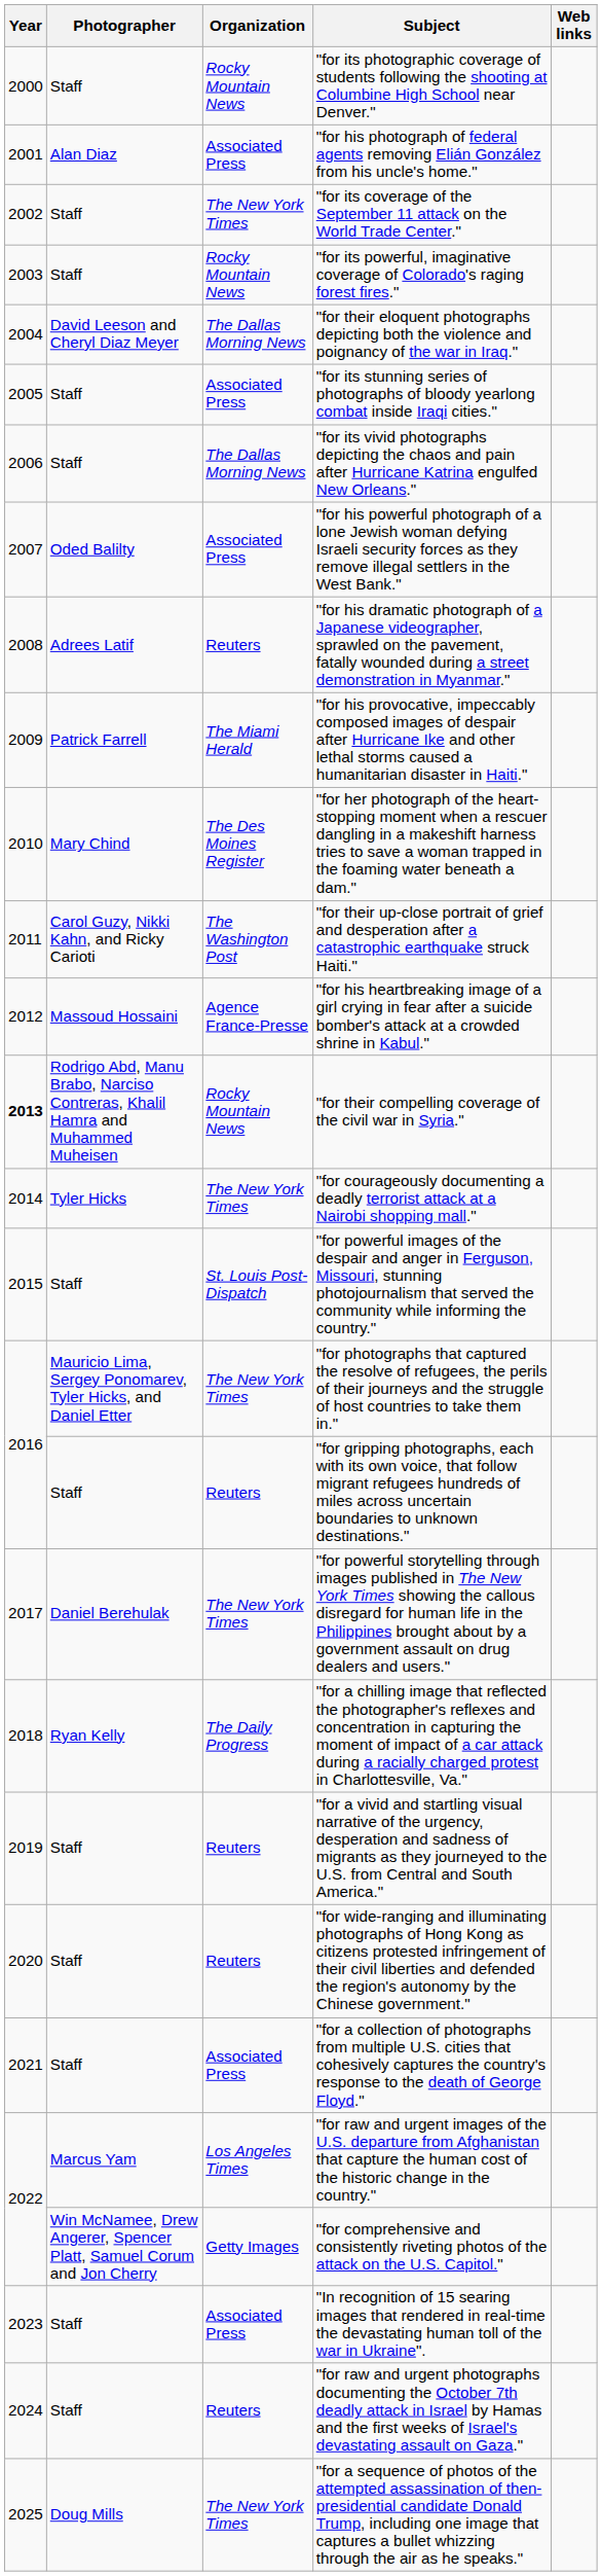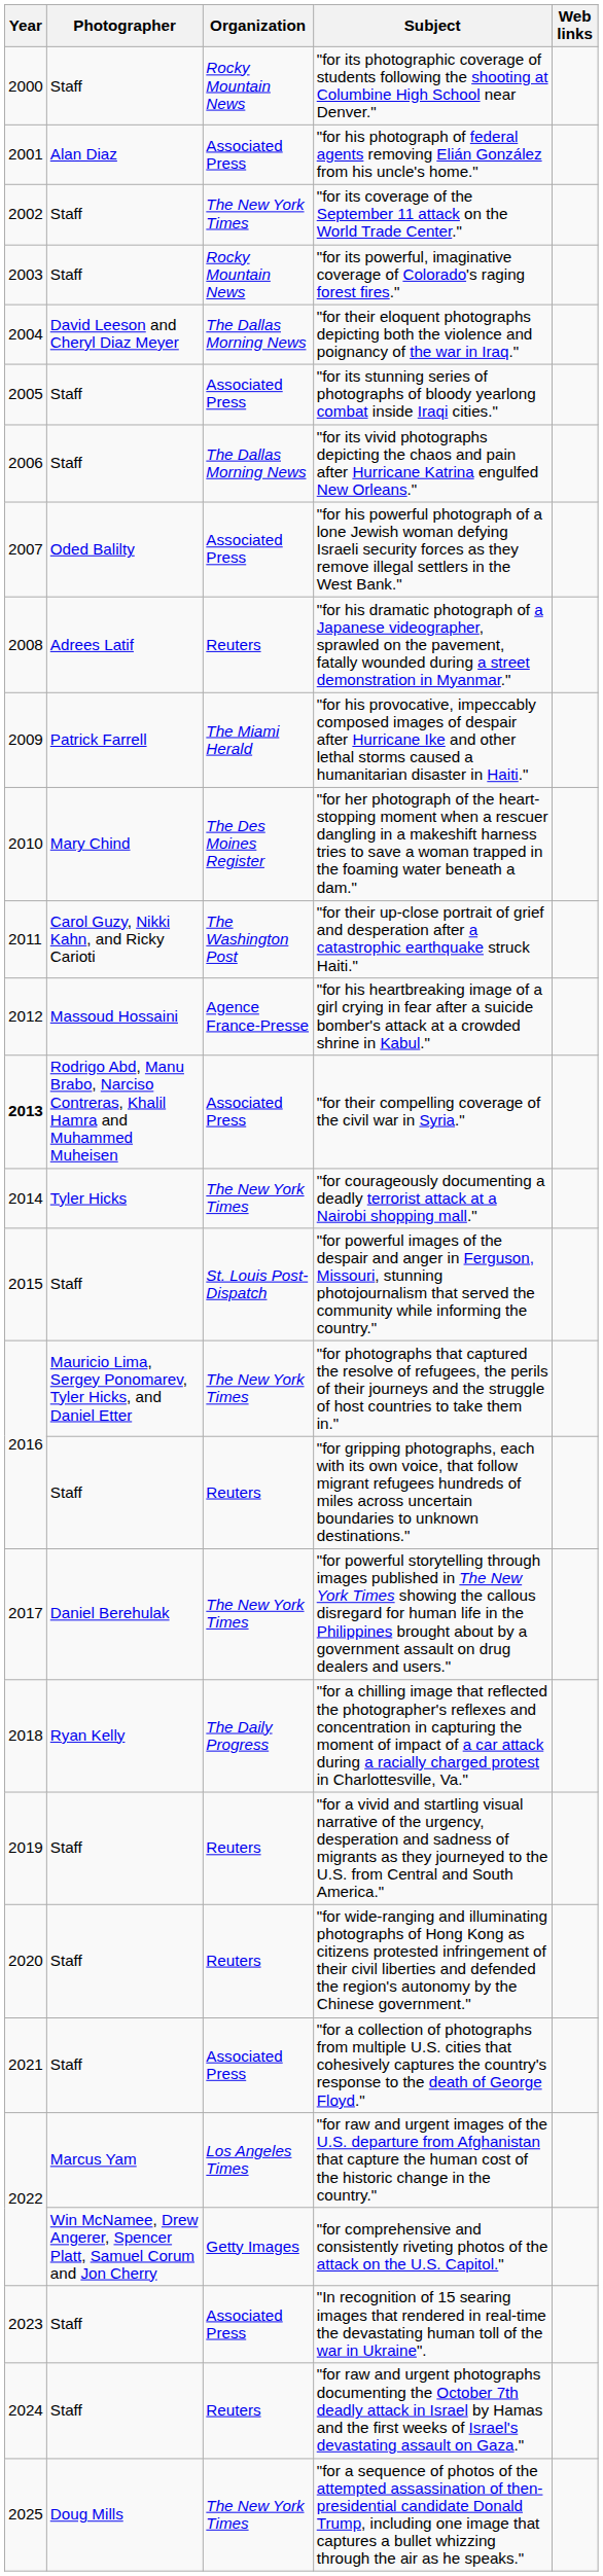"for their compelling coverage of the civil war in Syria." | Organization: Rocky Mountain News -> Associated Press
